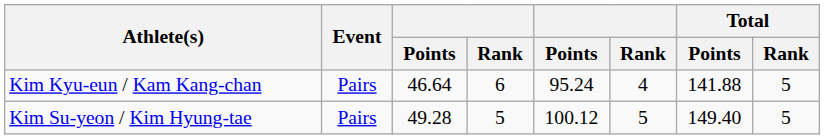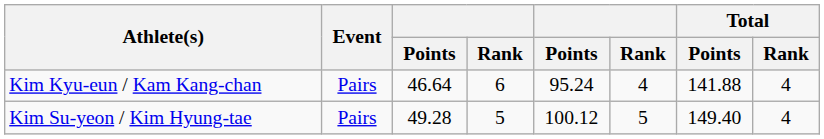Kim Kyu-eun / Kam Kang-chan | Total / Rank: 5 -> 4
Kim Su-yeon / Kim Hyung-tae | Total / Rank: 5 -> 4
